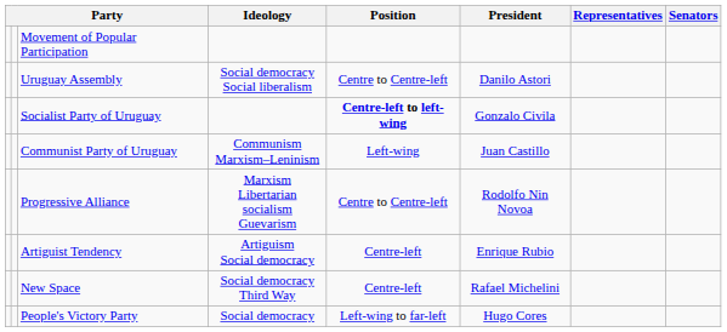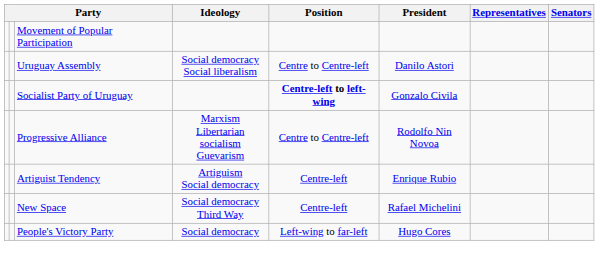- row: Communist Party of Uruguay | Communism Marxism–Leninism | Left-wing | Juan Castillo
